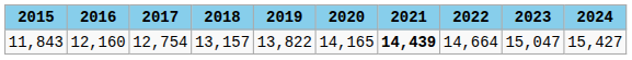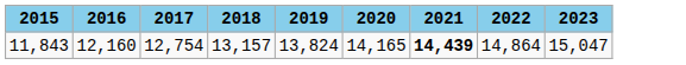- column: 2024 | 15,427
11,843 | 2019: 13,822 -> 13,824
11,843 | 2022: 14,664 -> 14,864
